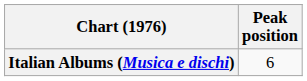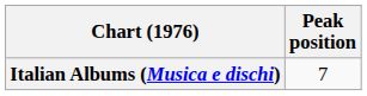Italian Albums (Musica e dischi) | Peak position: 6 -> 7
